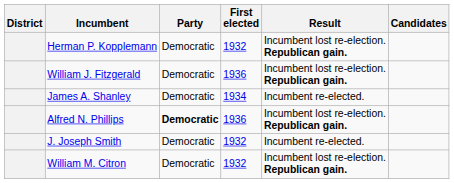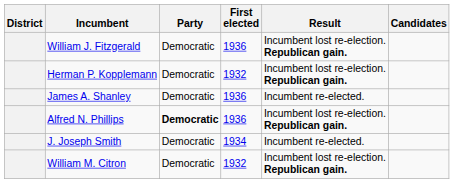rows swapped: Herman P. Kopplemann <-> William J. Fitzgerald
James A. Shanley | First elected: 1934 -> 1936
J. Joseph Smith | First elected: 1932 -> 1934
